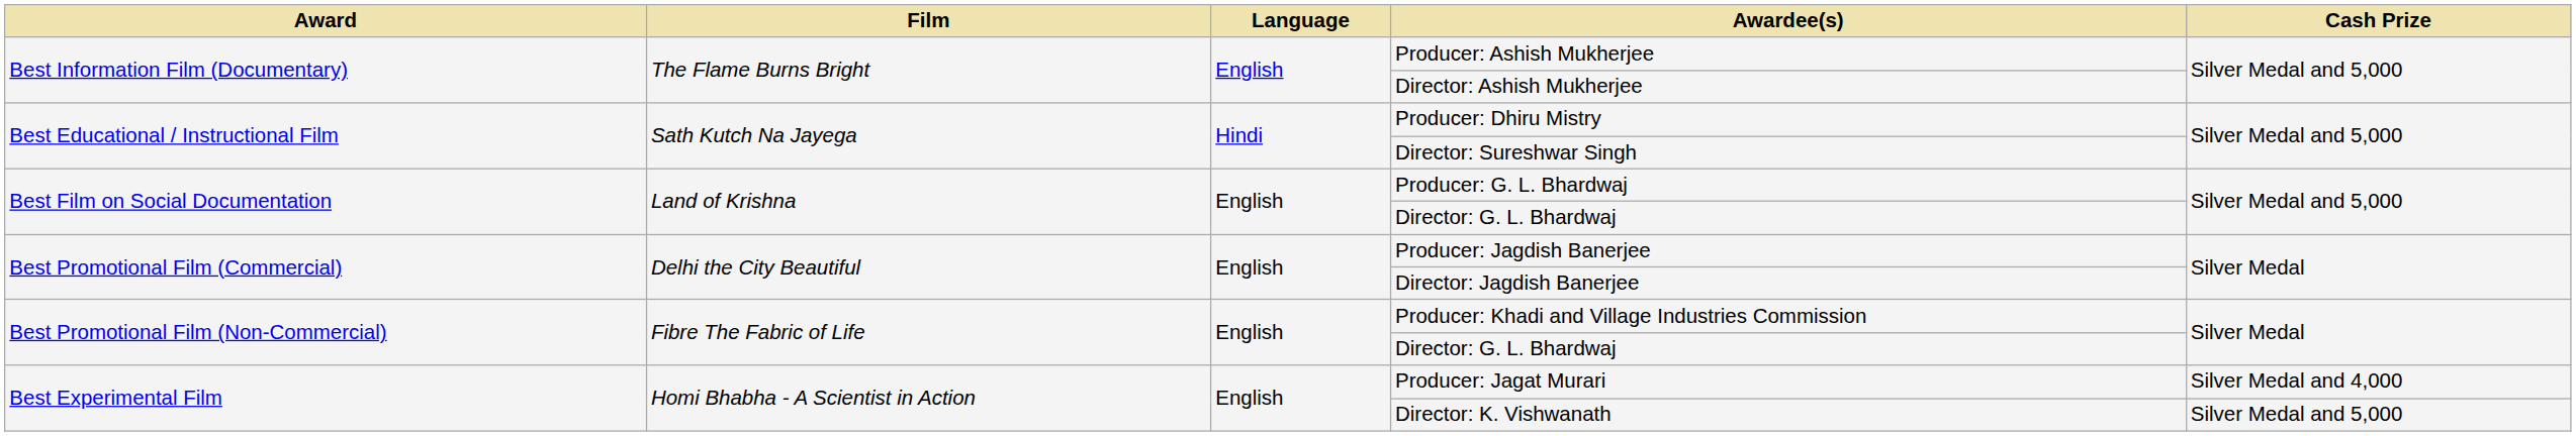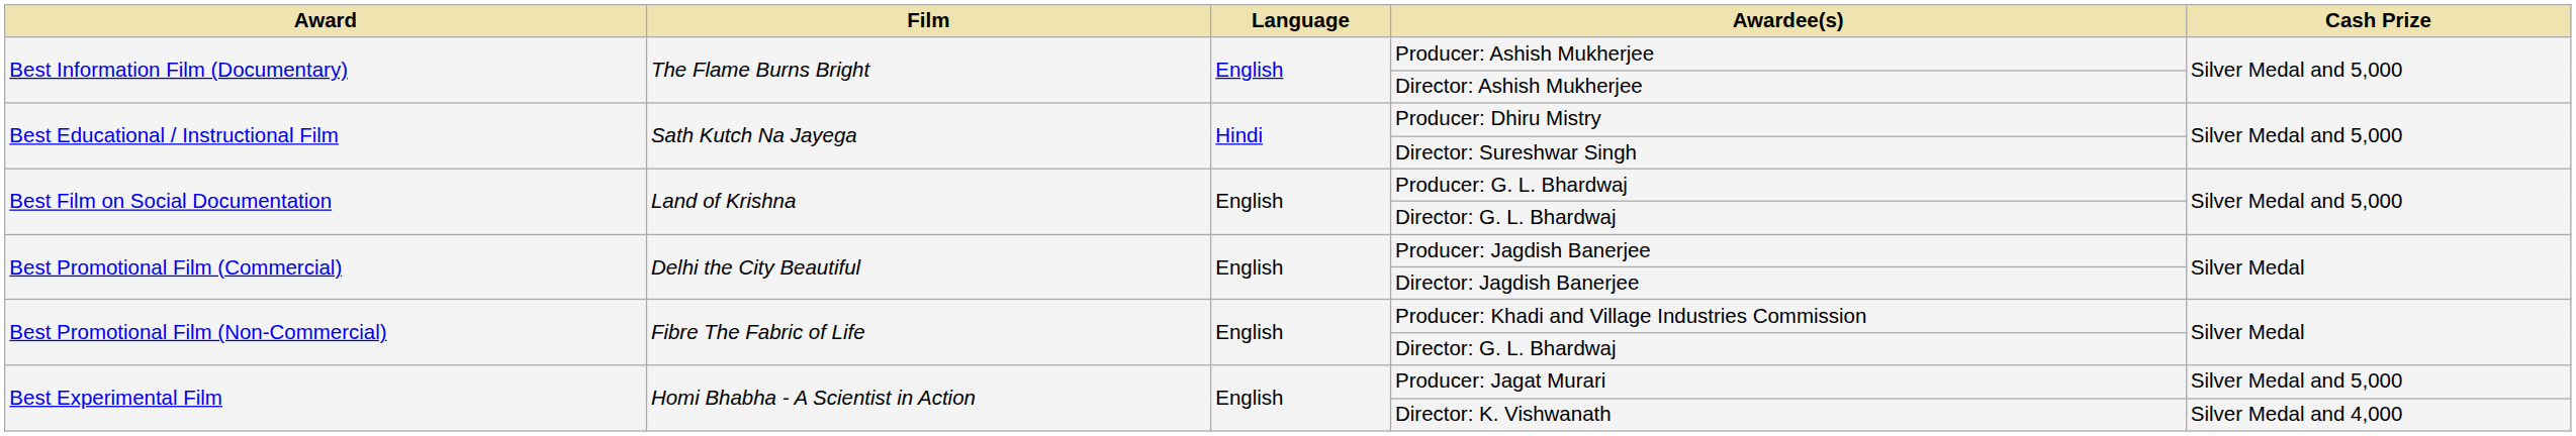Producer: Jagat Murari | Cash Prize: Silver Medal and 4,000 -> Silver Medal and 5,000
Director: K. Vishwanath | Cash Prize: Silver Medal and 5,000 -> Silver Medal and 4,000
